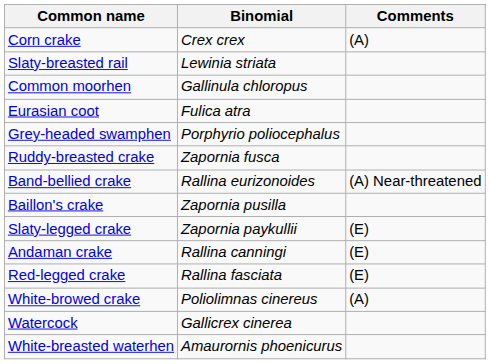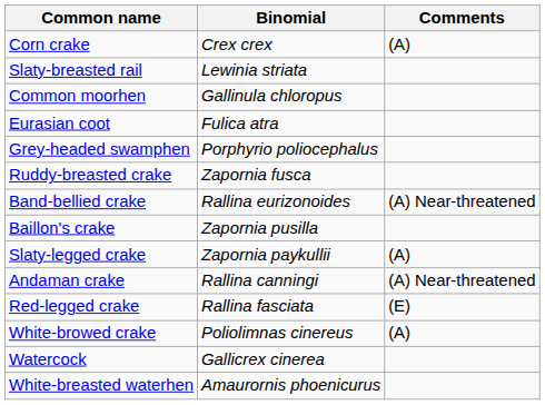Slaty-legged crake | Comments: (E) -> (A)
Andaman crake | Comments: (E) -> (A) Near-threatened
